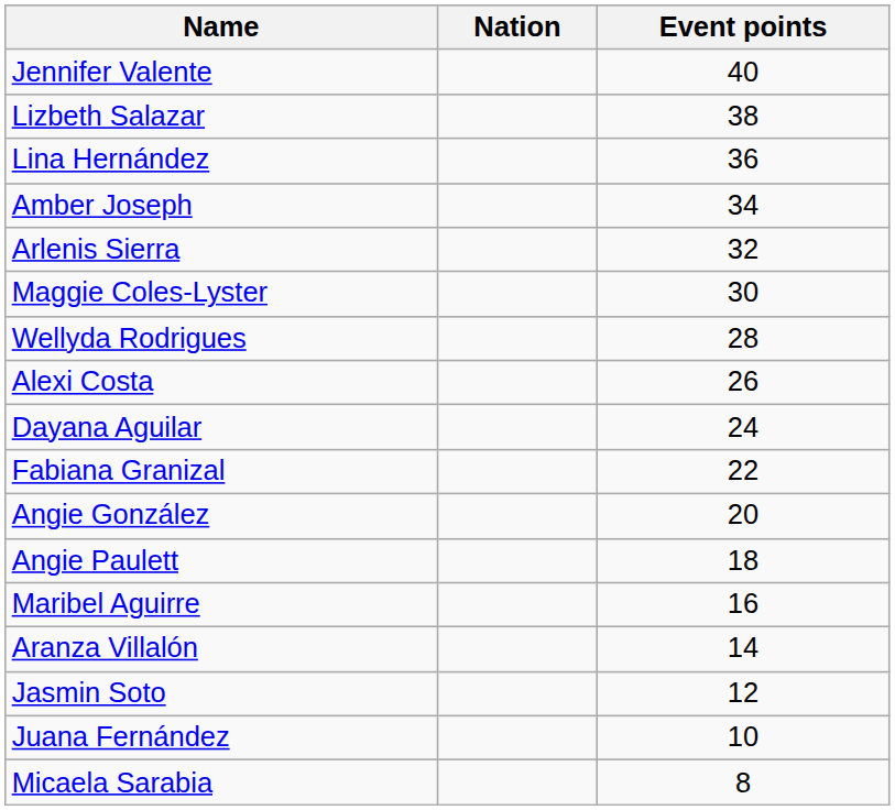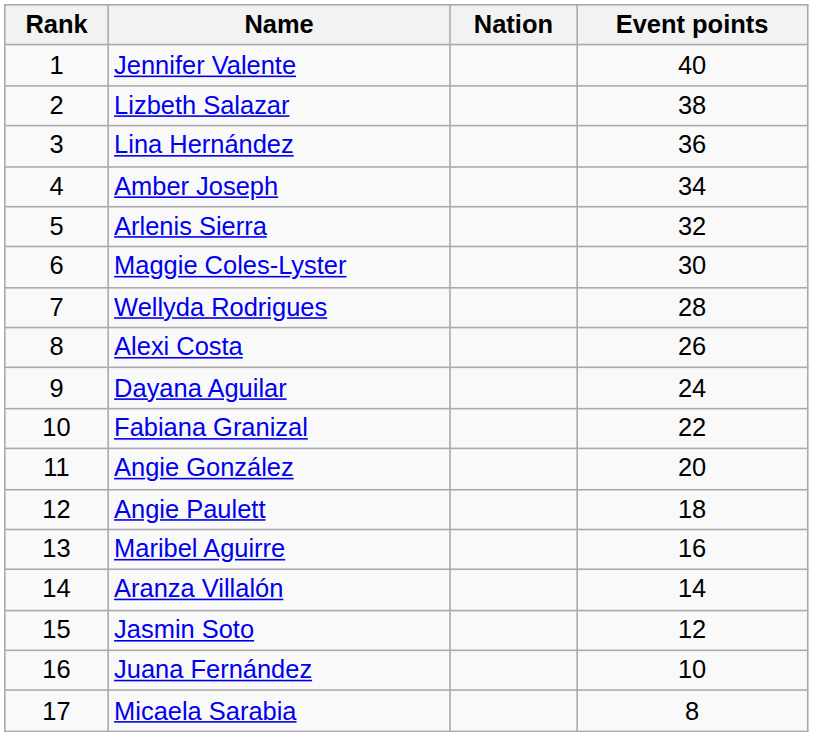+ column: Rank | 1 | 2 | 3 | 4 | 5 | 6 | 7 | 8 | 9 | 10 | 11 | 12 | 13 | 14 | 15 | 16 | 17
